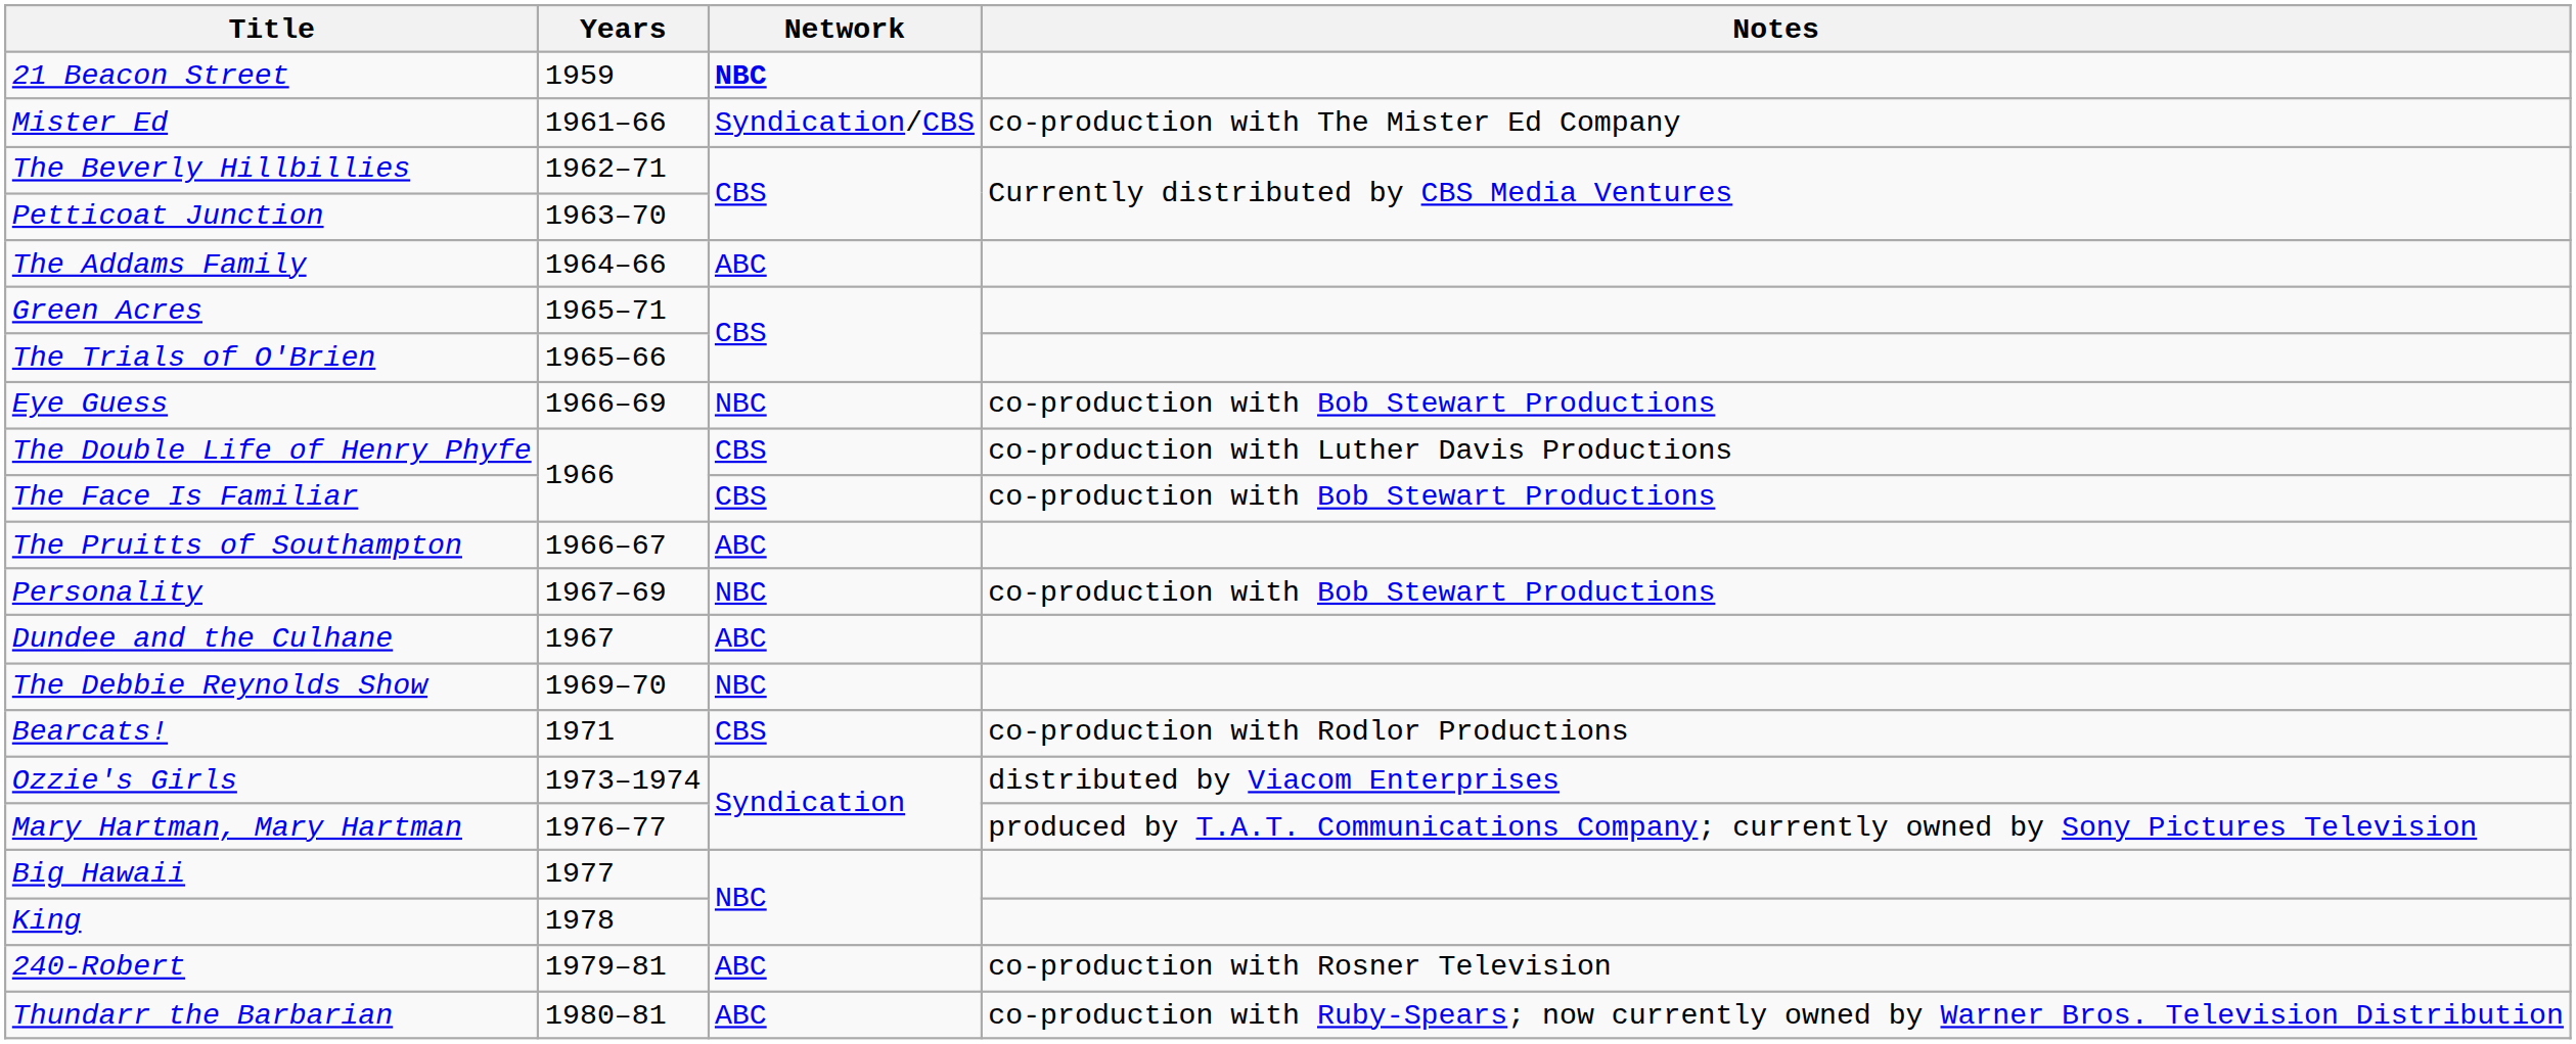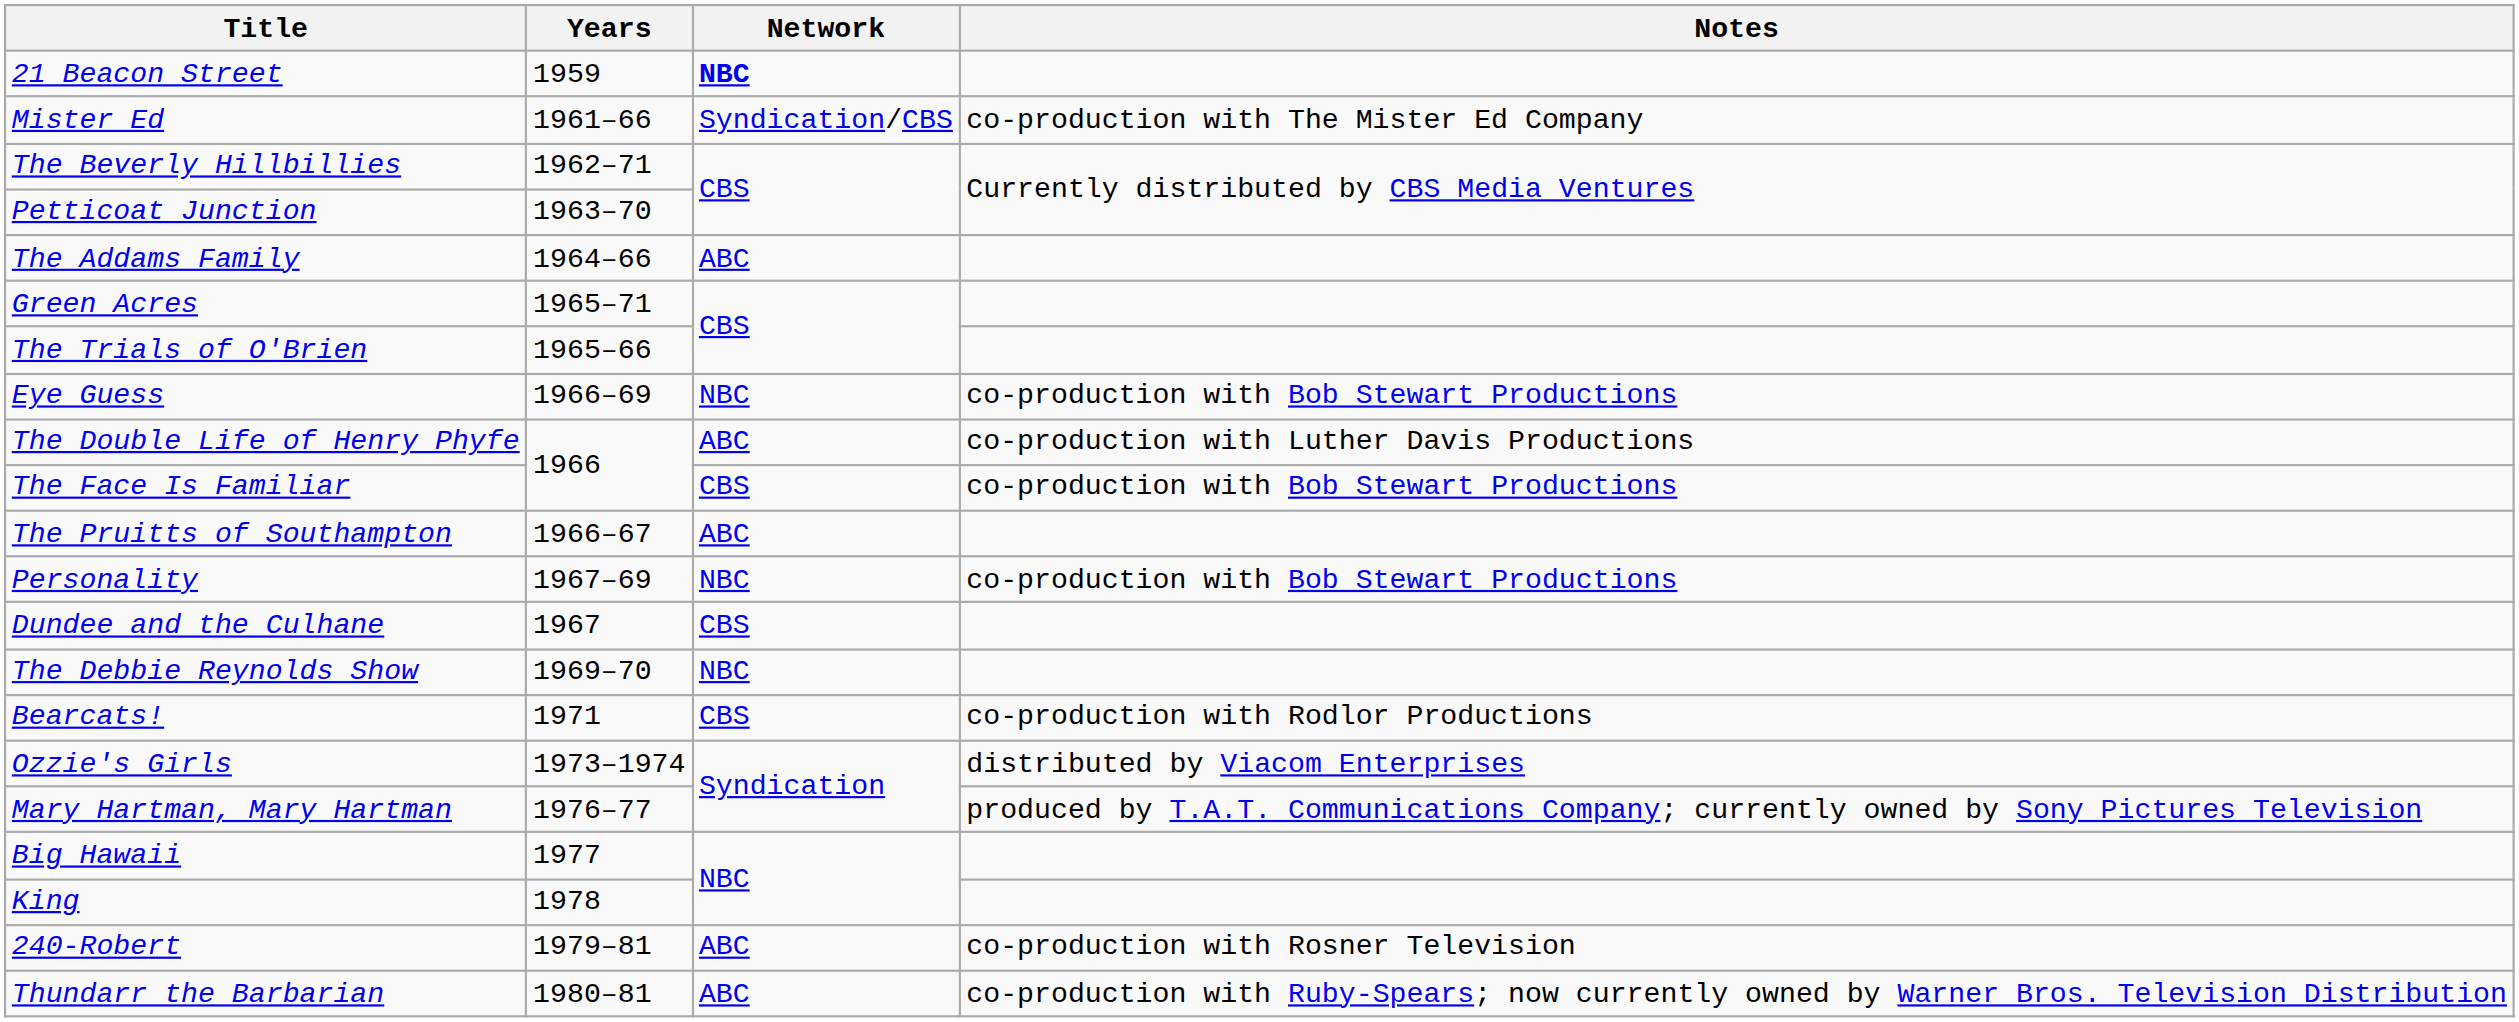The Double Life of Henry Phyfe | Network: CBS -> ABC
Dundee and the Culhane | Network: ABC -> CBS
